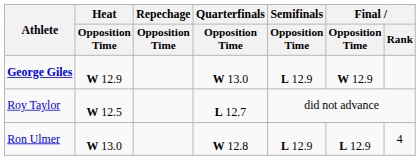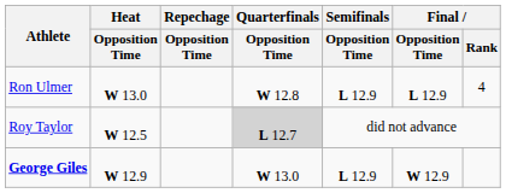rows swapped: George Giles <-> Ron Ulmer
Roy Taylor | Quarterfinals / Opposition Time: no background -> lightgrey background
